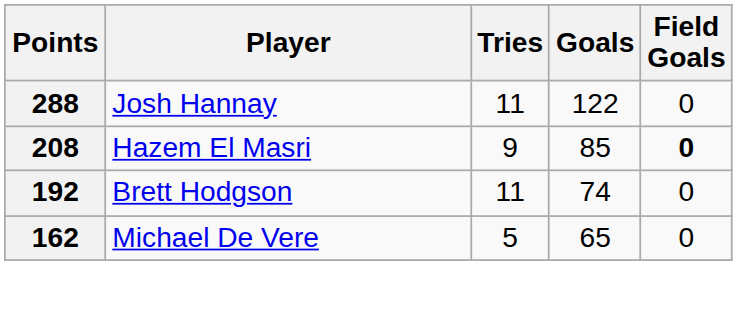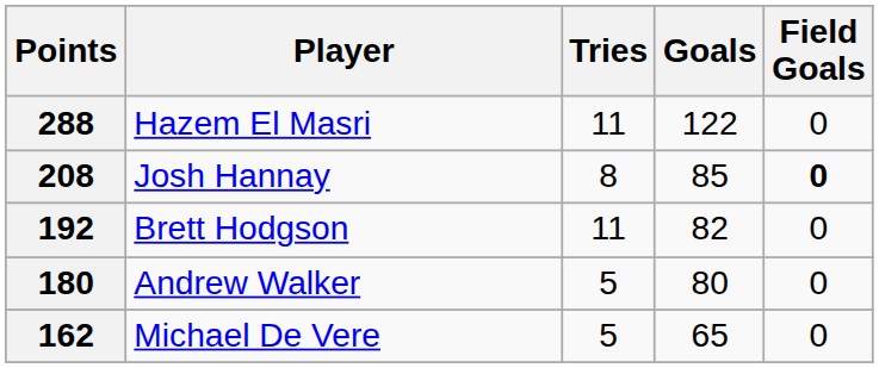288 | Player: Josh Hannay -> Hazem El Masri
208 | Player: Hazem El Masri -> Josh Hannay
208 | Tries: 9 -> 8
192 | Goals: 74 -> 82
+ row: 180 | Andrew Walker | 5 | 80 | 0
